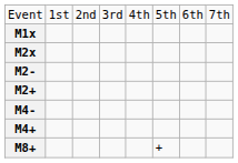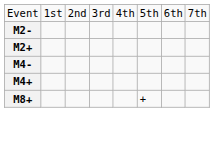- row: M1x
- row: M2x
